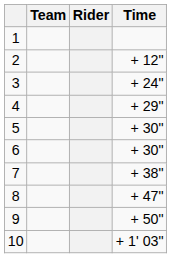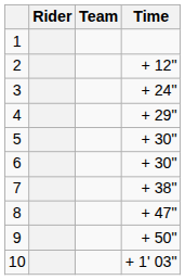columns swapped: Rider <-> Team
